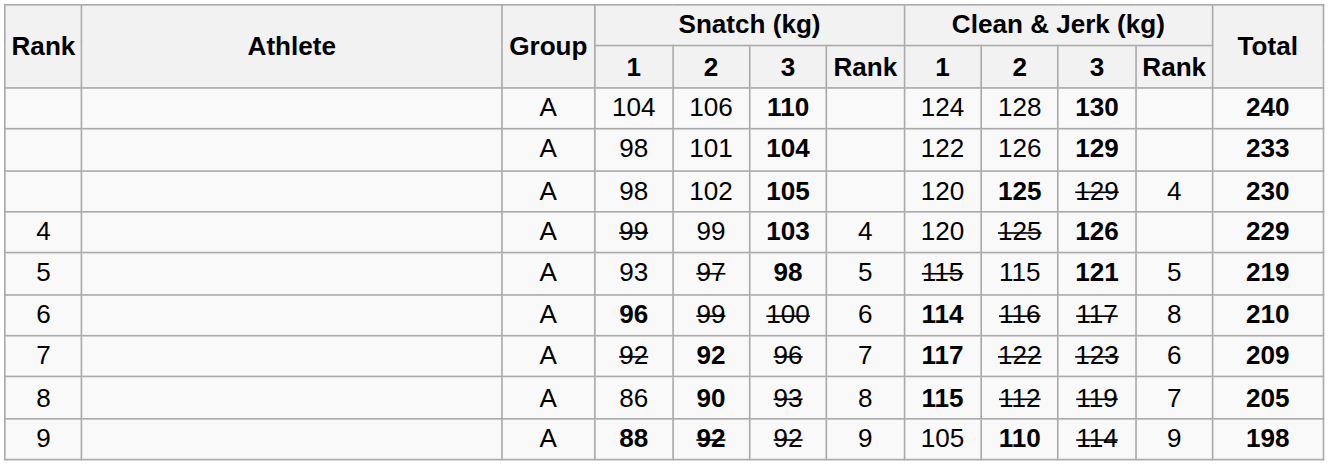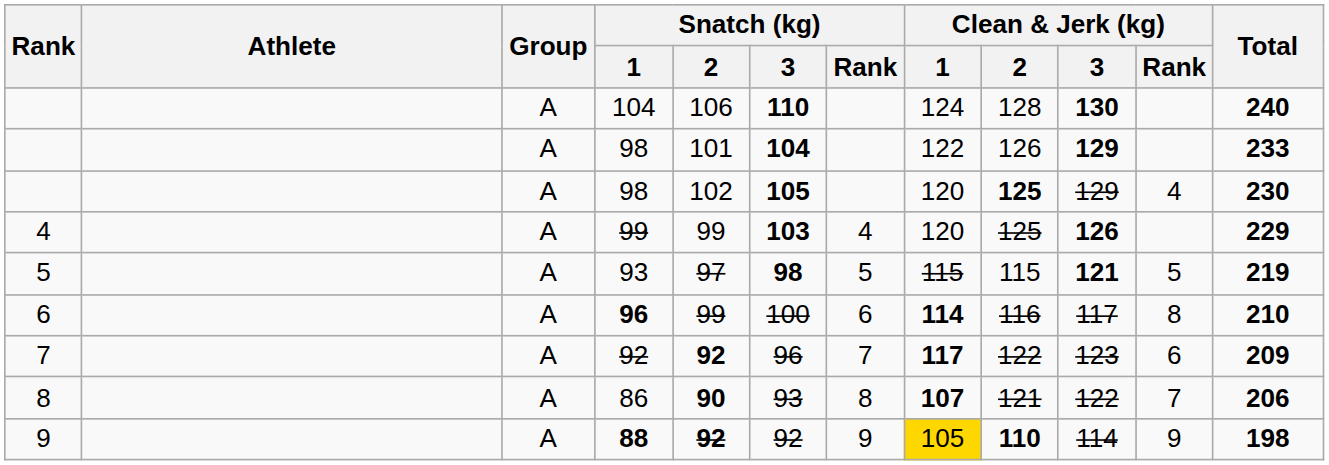86 | Clean & Jerk (kg) / 1: 115 -> 107
86 | Clean & Jerk (kg) / 2: 112 -> 121
86 | Clean & Jerk (kg) / 3: 119 -> 122
86 | Total: 205 -> 206
88 | Clean & Jerk (kg) / 1: no background -> gold background
